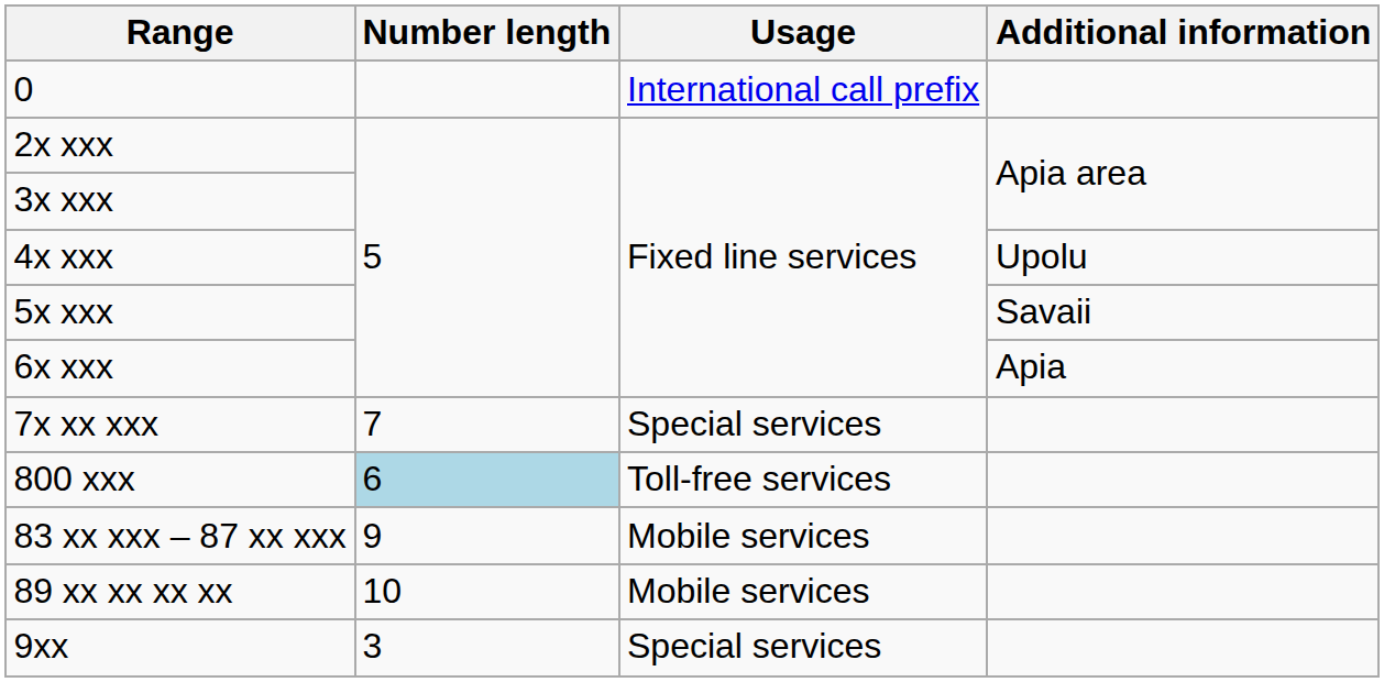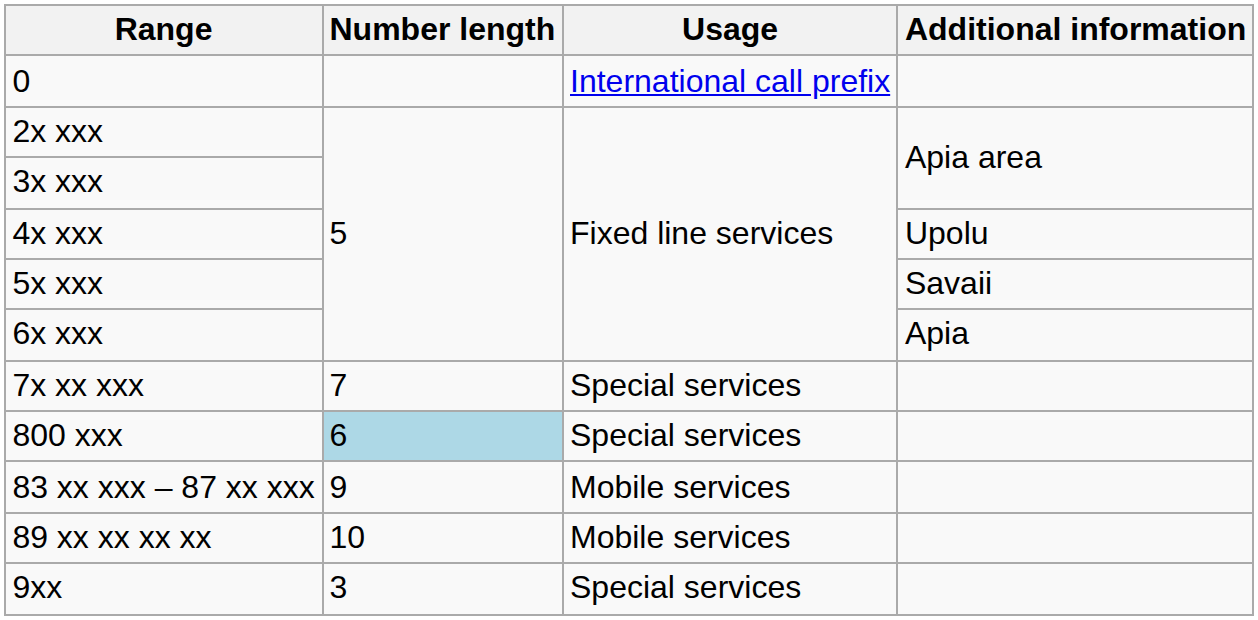800 xxx | Usage: Toll-free services -> Special services
